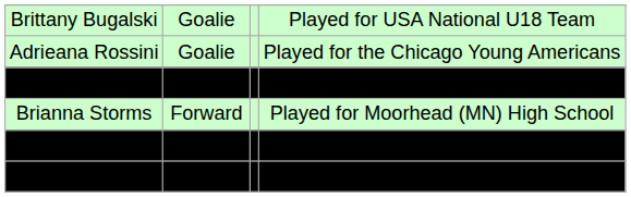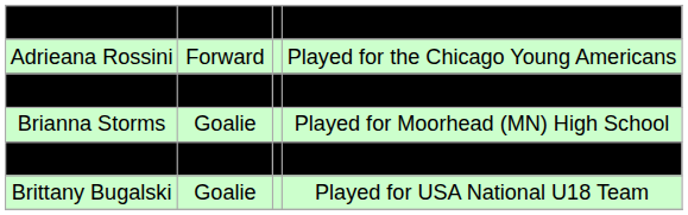rows swapped: Morgan Crane <-> Brittany Bugalski
Adrieana Rossini | column 2: Goalie -> Forward
Brianna Storms | column 2: Forward -> Goalie
